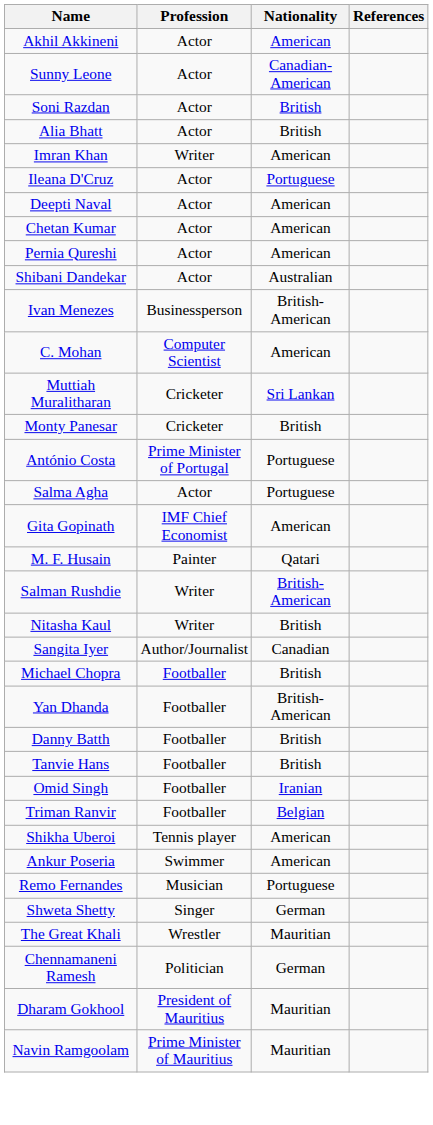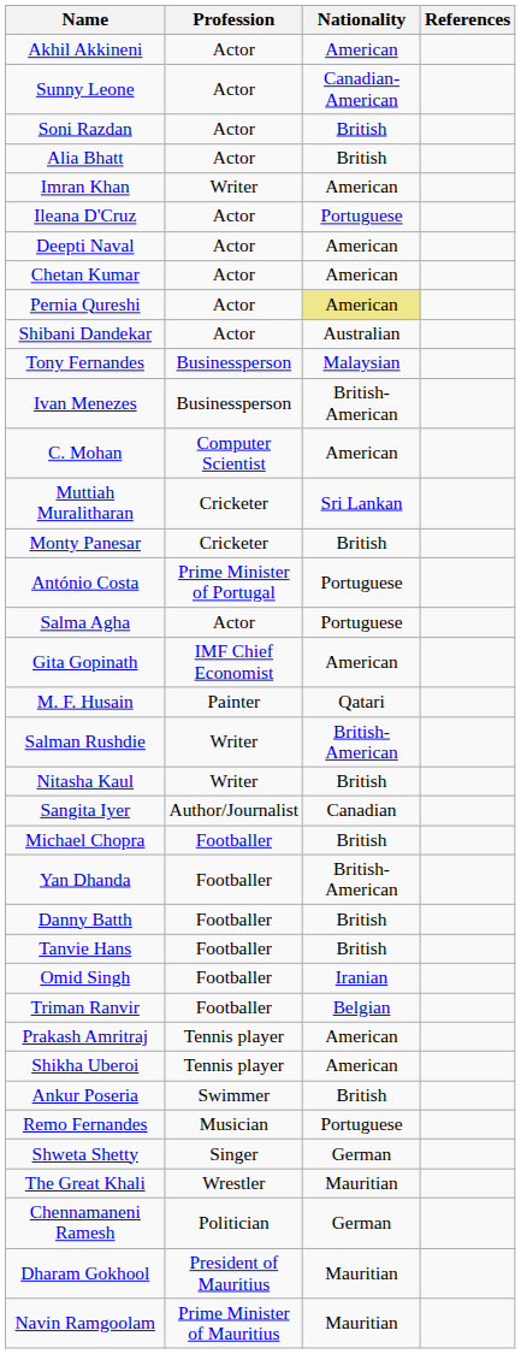Pernia Qureshi | Nationality: no background -> khaki background
+ row: Tony Fernandes | Businessperson | Malaysian
+ row: Prakash Amritraj | Tennis player | American
Ankur Poseria | Nationality: American -> British
